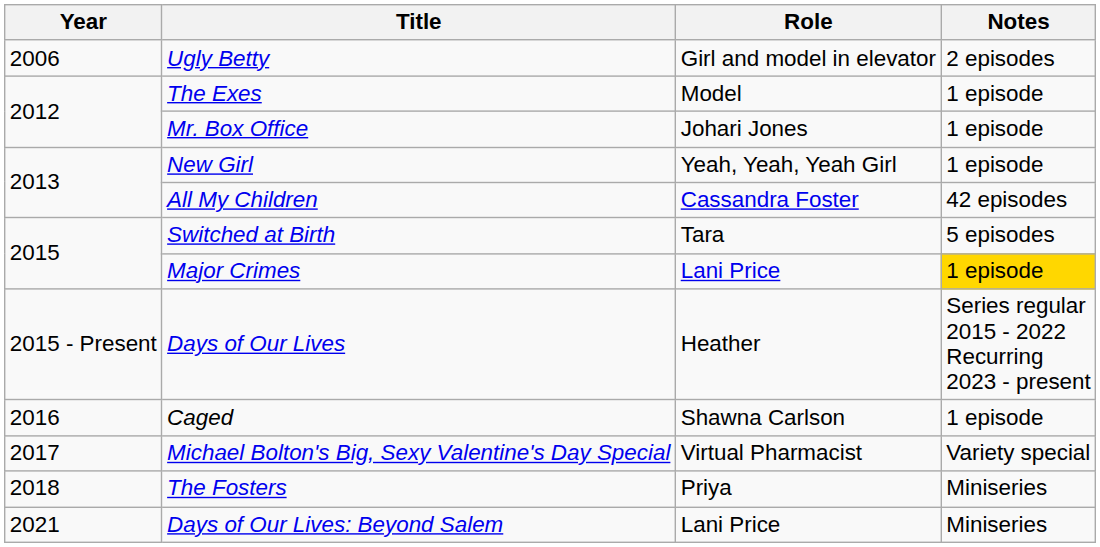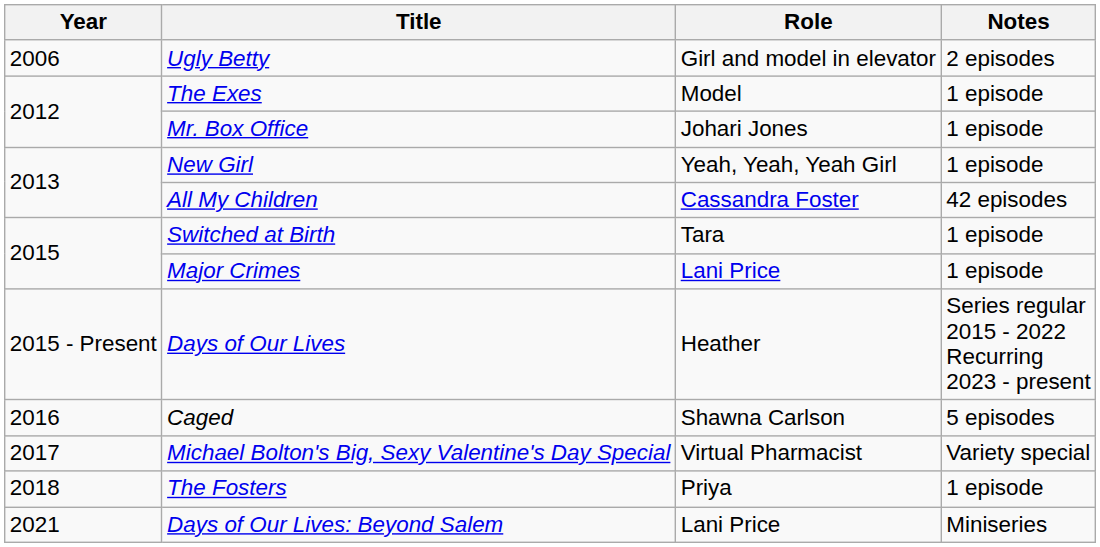Switched at Birth | Notes: 5 episodes -> 1 episode
Major Crimes | Notes: gold background -> no background
Caged | Notes: 1 episode -> 5 episodes
The Fosters | Notes: Miniseries -> 1 episode
